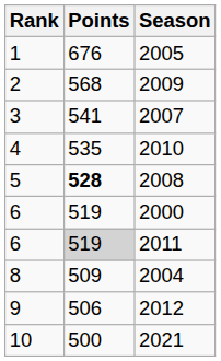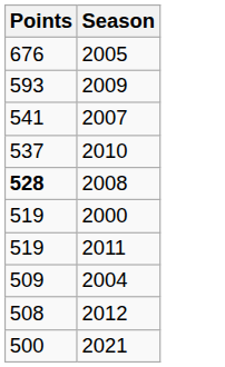- column: Rank | 1 | 2 | 3 | 4 | 5 | 6 | 6 | 8 | 9 | 10
2009 | Points: 568 -> 593
2010 | Points: 535 -> 537
2011 | Points: lightgrey background -> no background
2012 | Points: 506 -> 508
